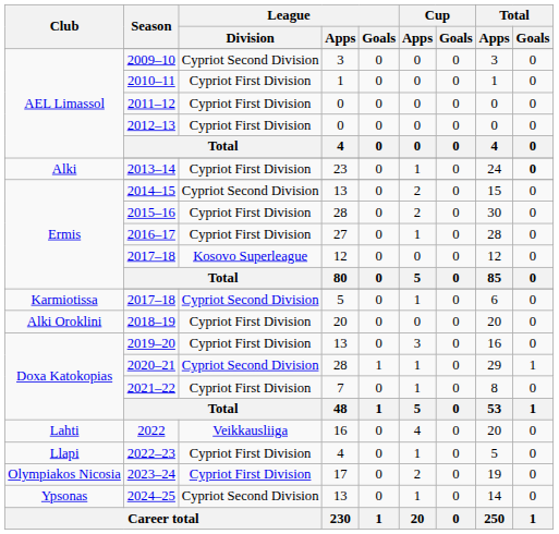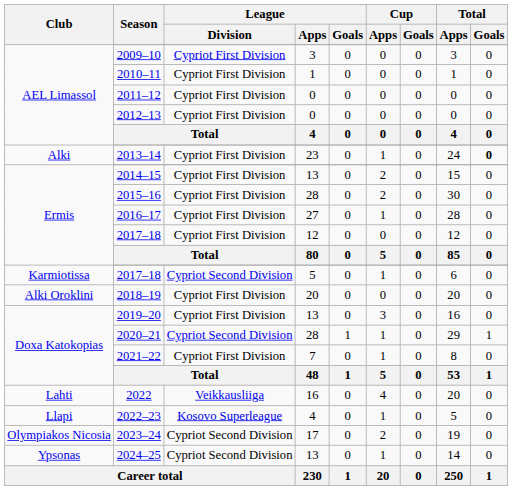2009–10 | League / Division: Cypriot Second Division -> Cypriot First Division
2014–15 | League / Division: Cypriot Second Division -> Cypriot First Division
Ermis / 2017–18 | League / Division: Kosovo Superleague -> Cypriot First Division
2022–23 | League / Division: Cypriot First Division -> Kosovo Superleague
2023–24 | League / Division: Cypriot First Division -> Cypriot Second Division
